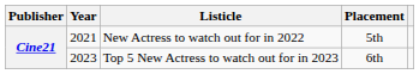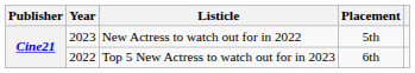New Actress to watch out for in 2022 | Year: 2021 -> 2023
Top 5 New Actress to watch out for in 2023 | Year: 2023 -> 2022
